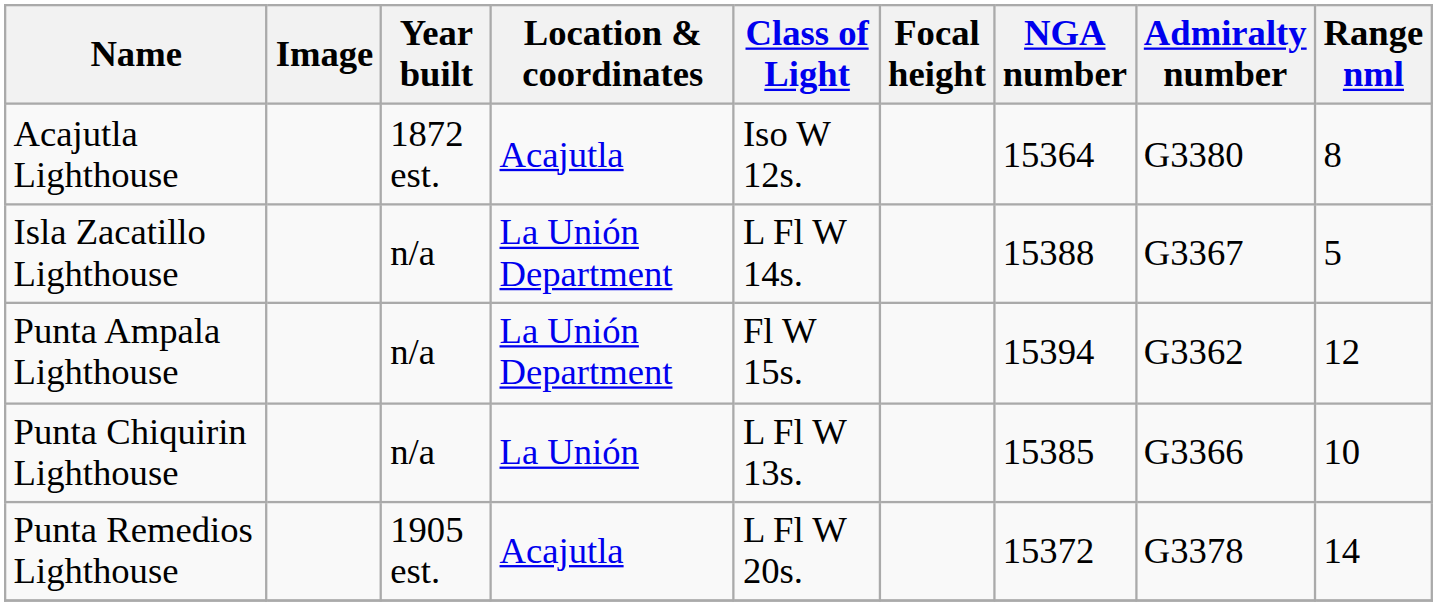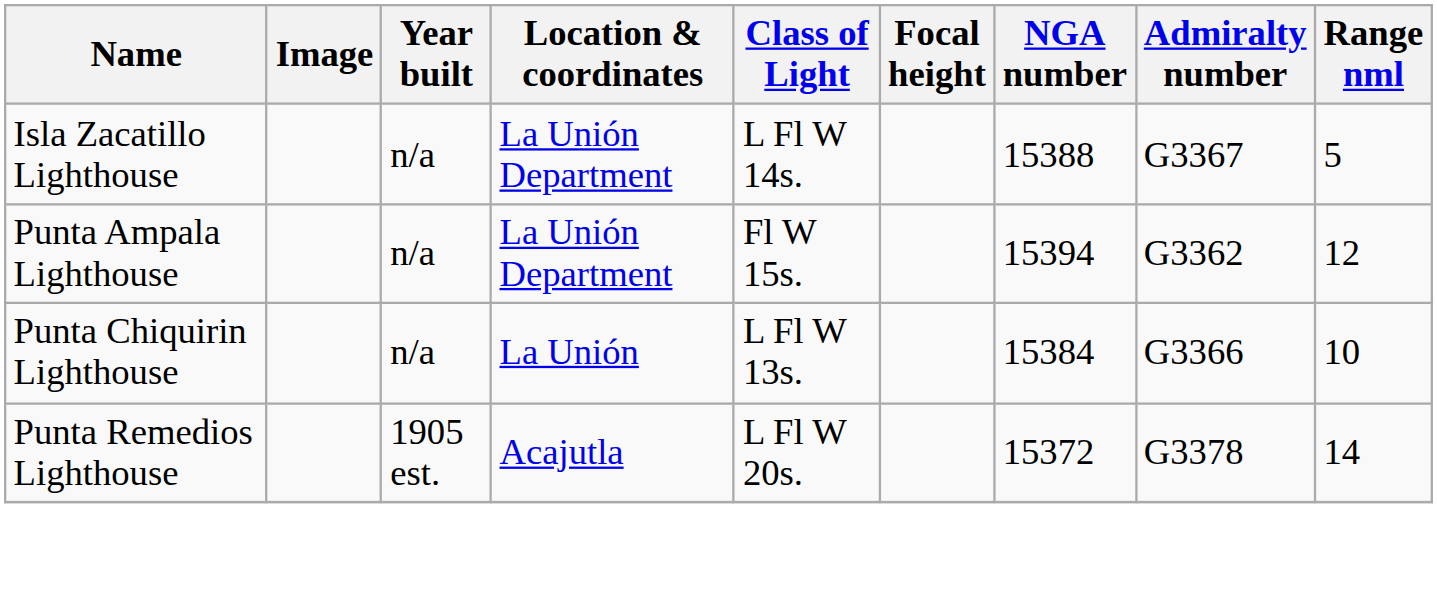- row: Acajutla Lighthouse | 1872 est. | Acajutla | Iso W 12s. | 15364 | G3380 | 8
Punta Chiquirin Lighthouse | NGA number: 15385 -> 15384
